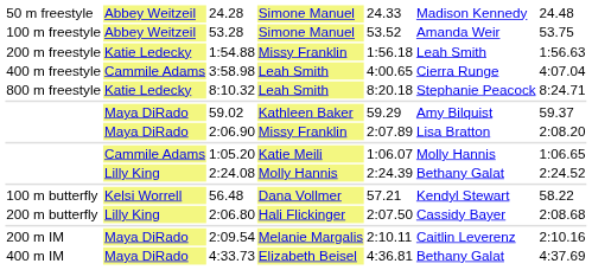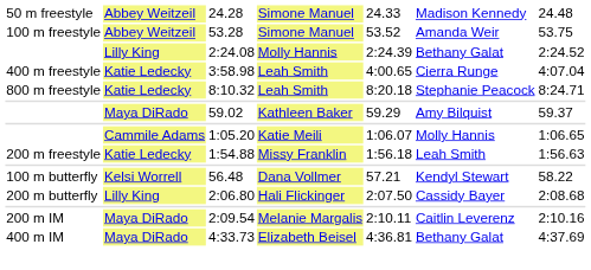rows swapped: 1:54.88 <-> 2:24.08
3:58.98 | column 2: Cammile Adams -> Katie Ledecky
- row: Maya DiRado | 2:06.90 | Missy Franklin | 2:07.89 | Lisa Bratton | 2:08.20
